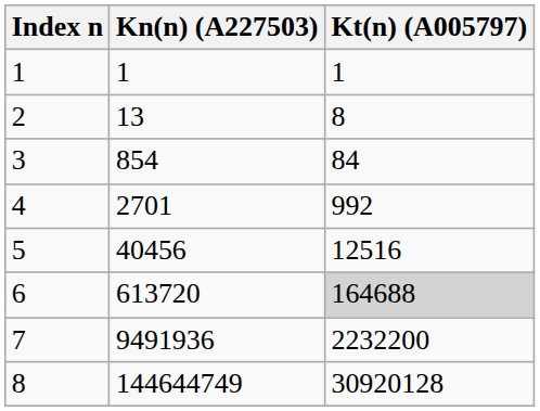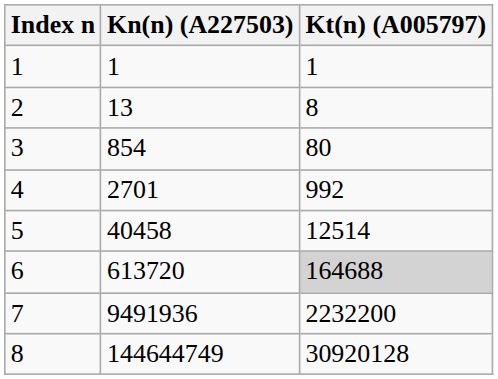3 | Kt(n) (A005797): 84 -> 80
5 | Kn(n) (A227503): 40456 -> 40458
5 | Kt(n) (A005797): 12516 -> 12514
